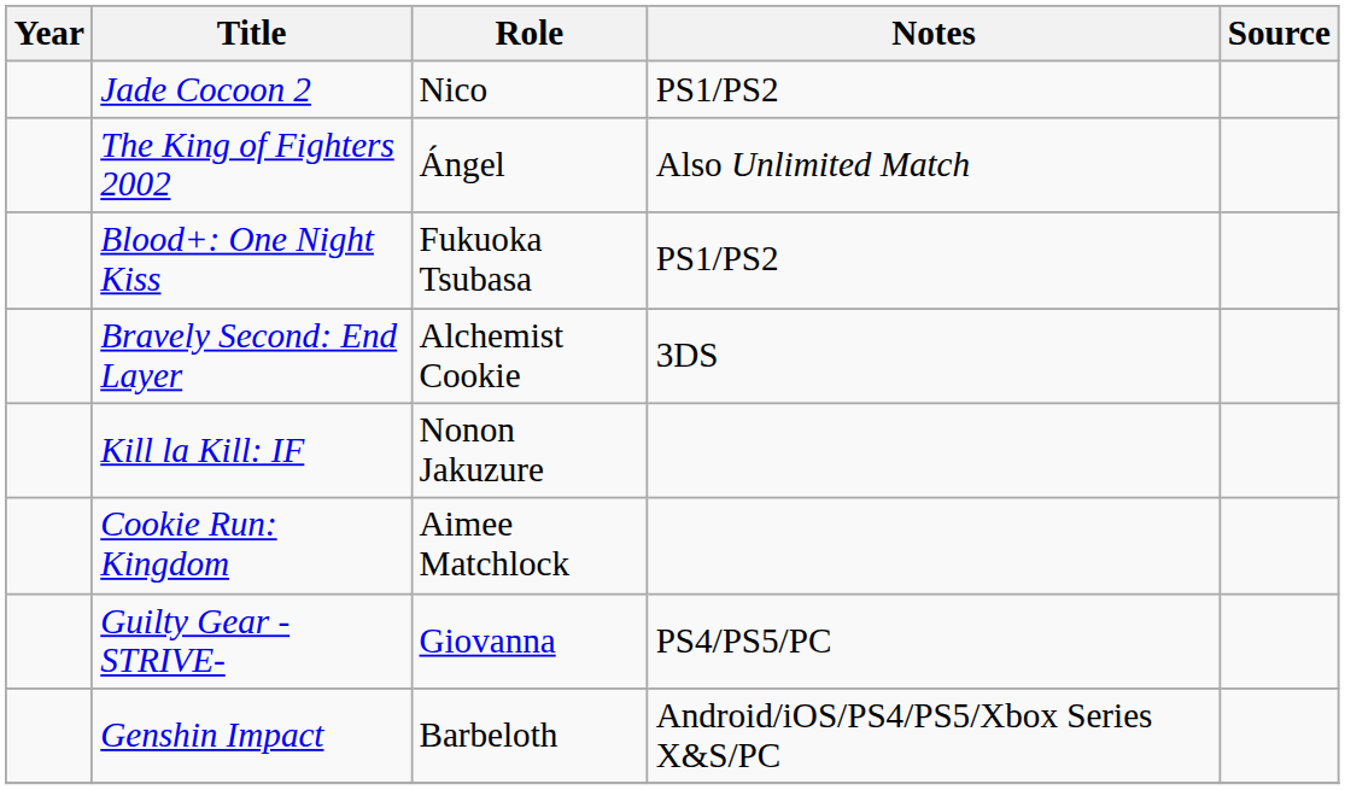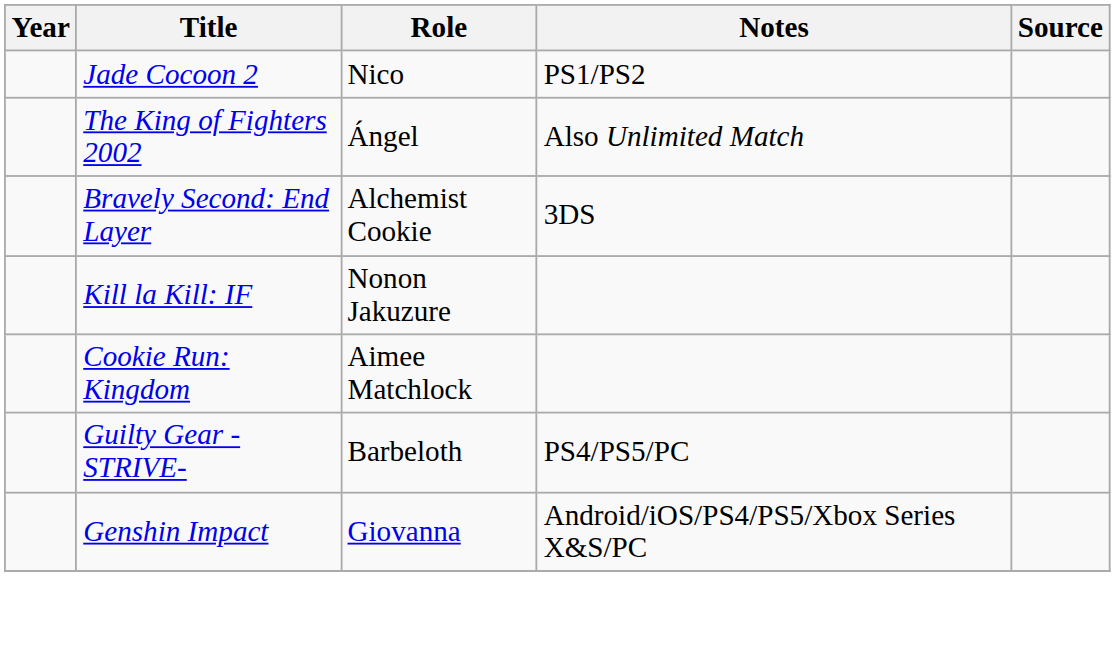- row: Blood+: One Night Kiss | Fukuoka Tsubasa | PS1/PS2
Guilty Gear -STRIVE- | Role: Giovanna -> Barbeloth
Genshin Impact | Role: Barbeloth -> Giovanna
